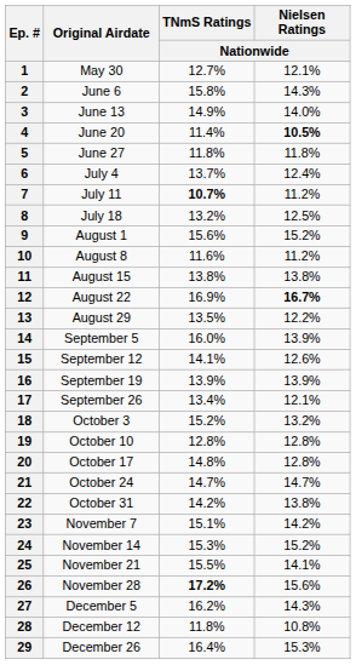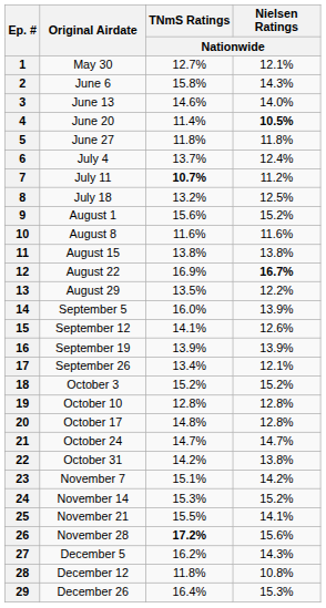3 | TNmS Ratings / Nationwide: 14.9% -> 14.6%
10 | Nielsen Ratings / Nationwide: 11.2% -> 11.6%
18 | Nielsen Ratings / Nationwide: 13.2% -> 15.2%
